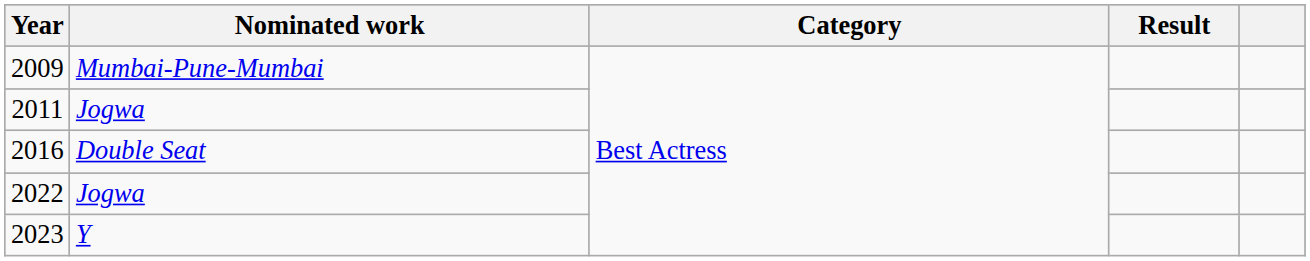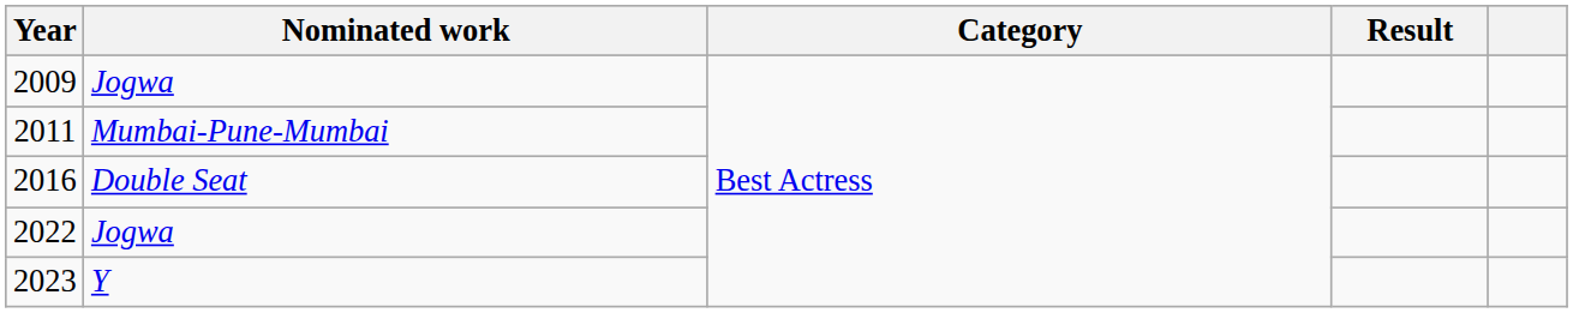2009 | Nominated work: Mumbai-Pune-Mumbai -> Jogwa
2011 | Nominated work: Jogwa -> Mumbai-Pune-Mumbai
